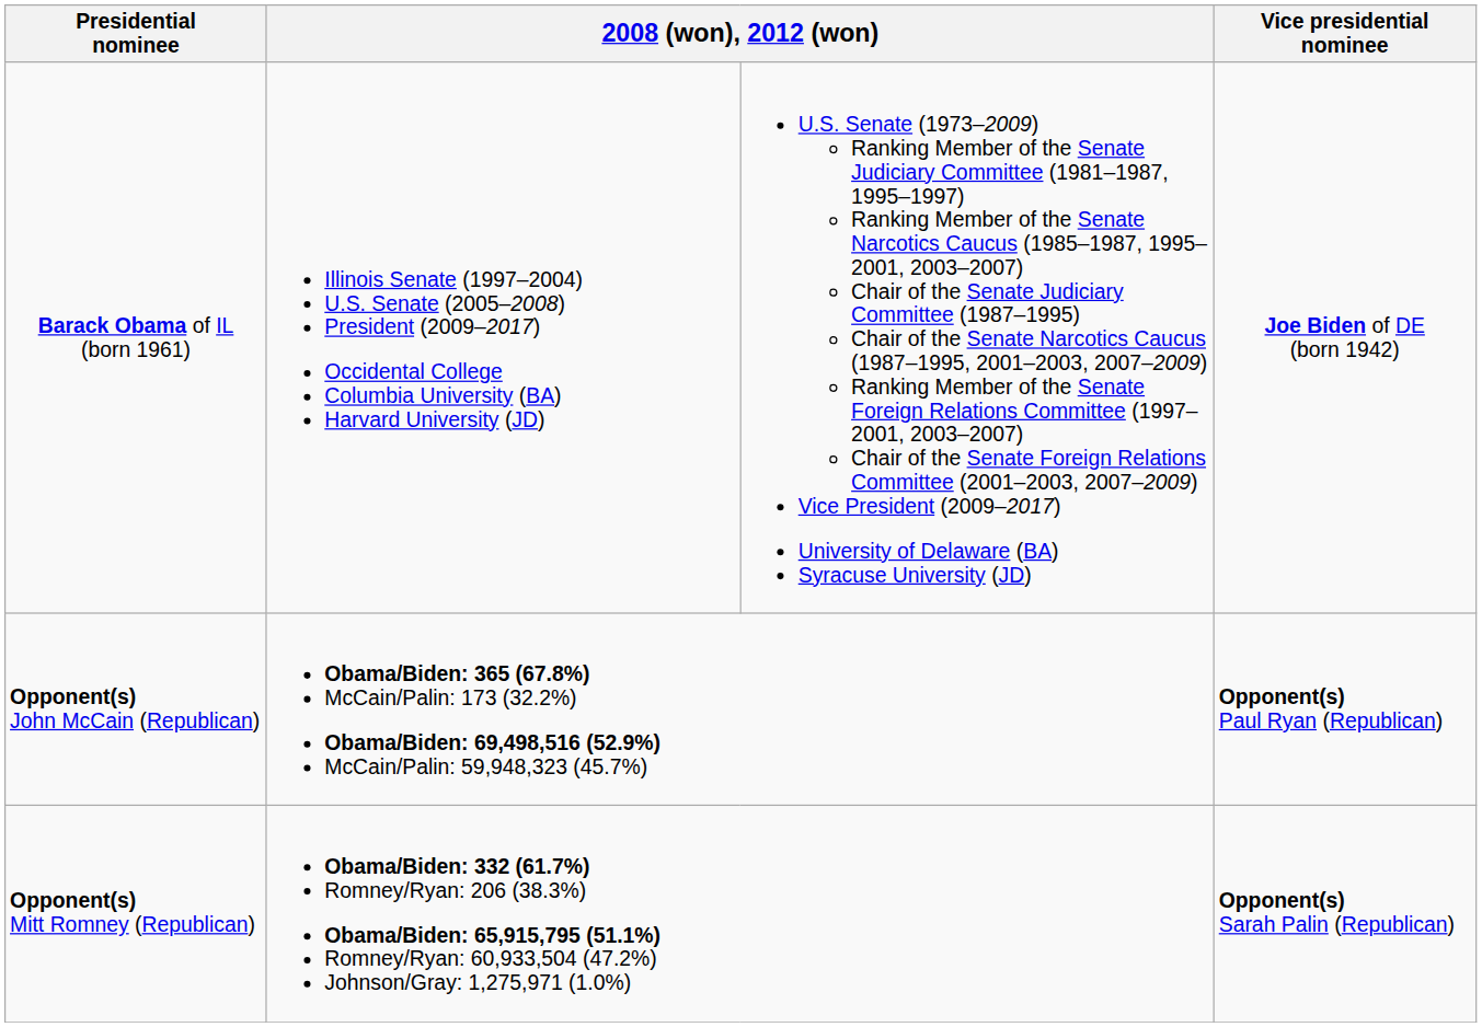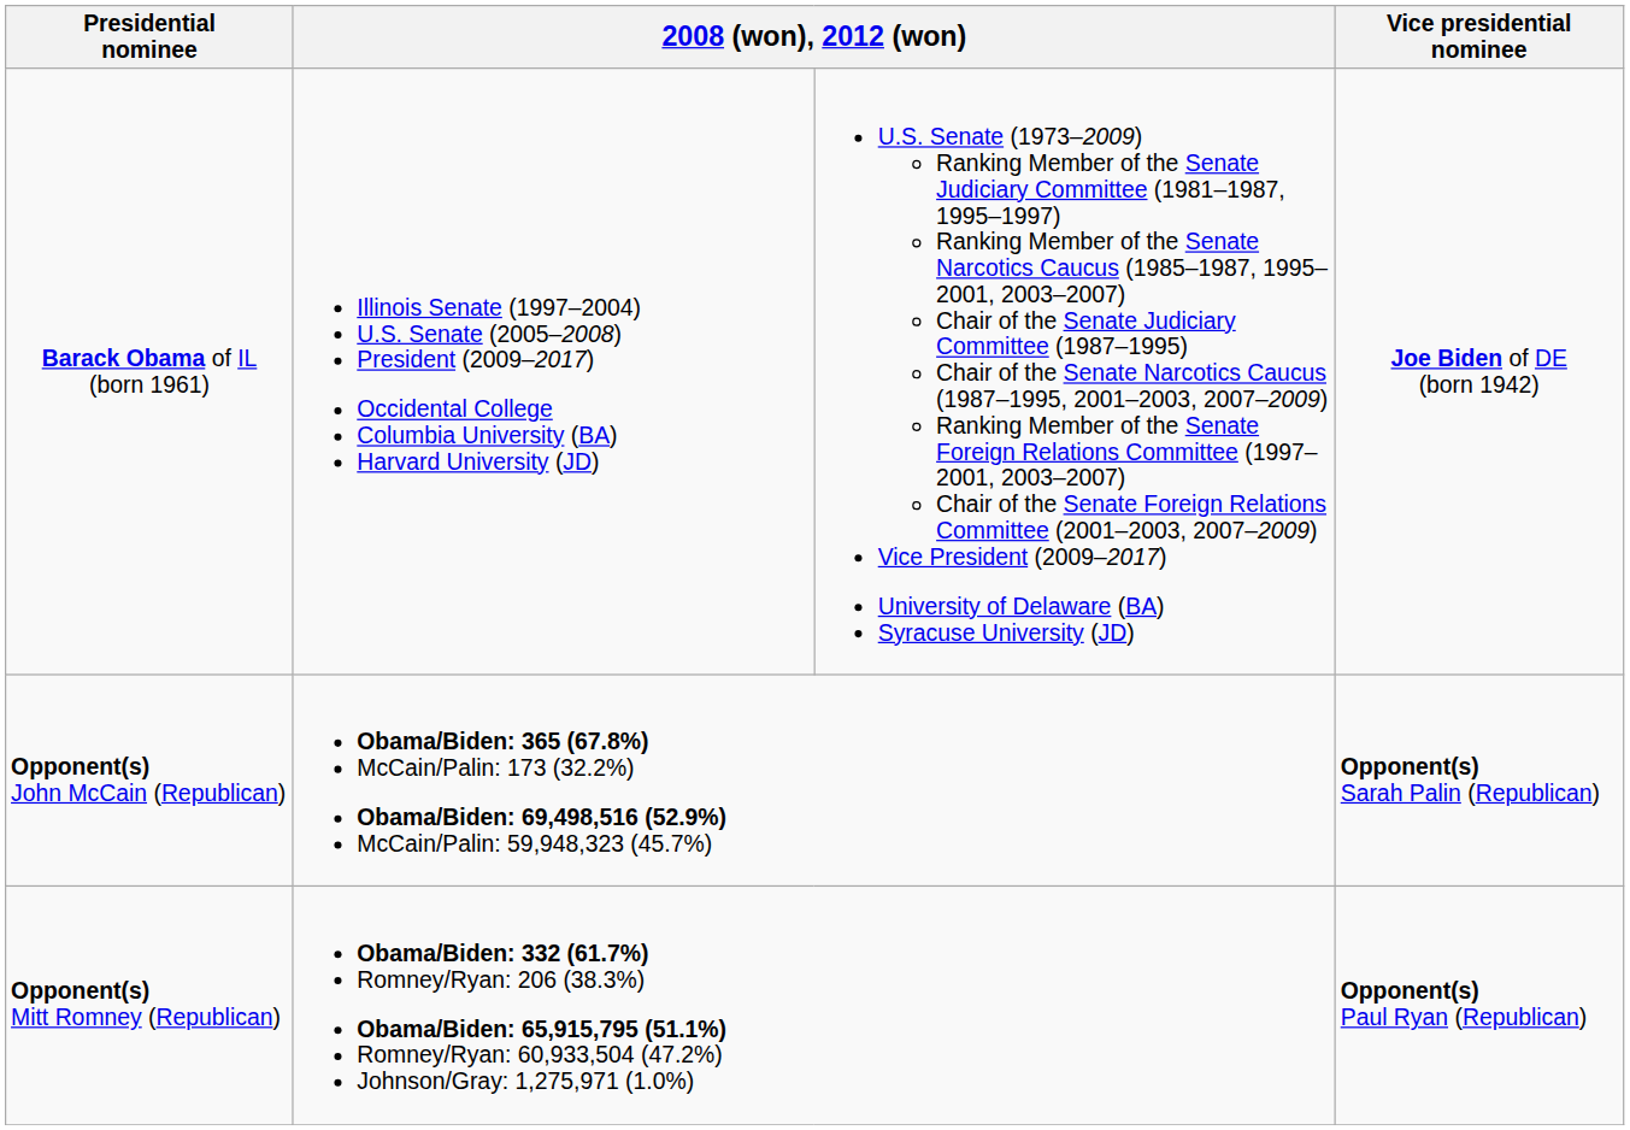Opponent(s) John McCain (Republican) | Vice presidential nominee: Opponent(s) Paul Ryan (Republican) -> Opponent(s) Sarah Palin (Republican)
Opponent(s) Mitt Romney (Republican) | Vice presidential nominee: Opponent(s) Sarah Palin (Republican) -> Opponent(s) Paul Ryan (Republican)
